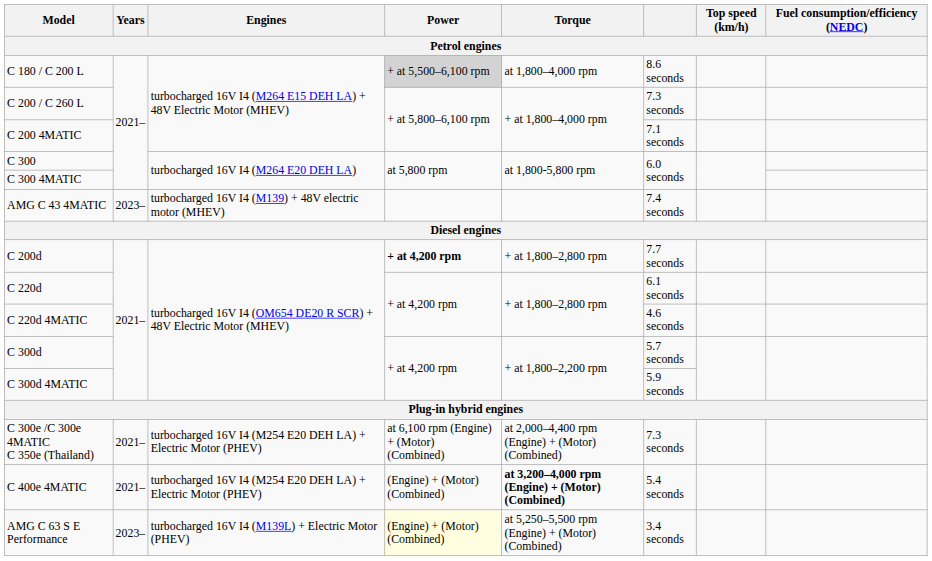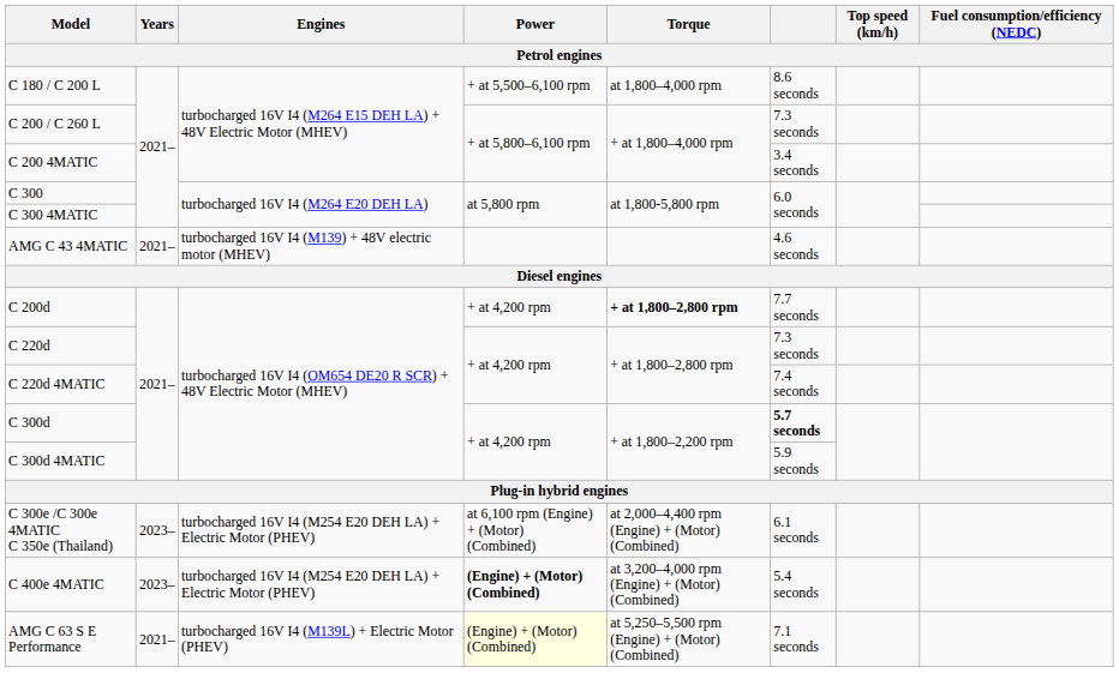C 180 / C 200 L | Power: lightgrey background -> no background
C 200 4MATIC | column 6: 7.1 seconds -> 3.4 seconds
AMG C 43 4MATIC | Years: 2023– -> 2021–
AMG C 43 4MATIC | column 6: 7.4 seconds -> 4.6 seconds
C 200d | Power: bold -> normal
C 200d | Torque: normal -> bold
C 220d | column 6: 6.1 seconds -> 7.3 seconds
C 220d 4MATIC | column 6: 4.6 seconds -> 7.4 seconds
C 300d | column 6: normal -> bold
C 300e /C 300e 4MATIC C 350e (Thailand) | Years: 2021– -> 2023–
C 300e /C 300e 4MATIC C 350e (Thailand) | column 6: 7.3 seconds -> 6.1 seconds
C 400e 4MATIC | Years: 2021– -> 2023–
C 400e 4MATIC | Power: normal -> bold
C 400e 4MATIC | Torque: bold -> normal
AMG C 63 S E Performance | Years: 2023– -> 2021–
AMG C 63 S E Performance | column 6: 3.4 seconds -> 7.1 seconds
